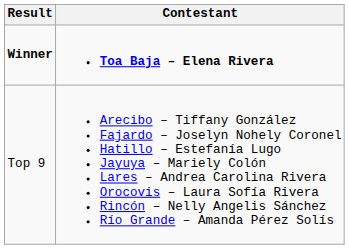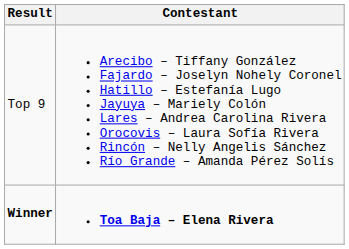rows swapped: Winner <-> Top 9
